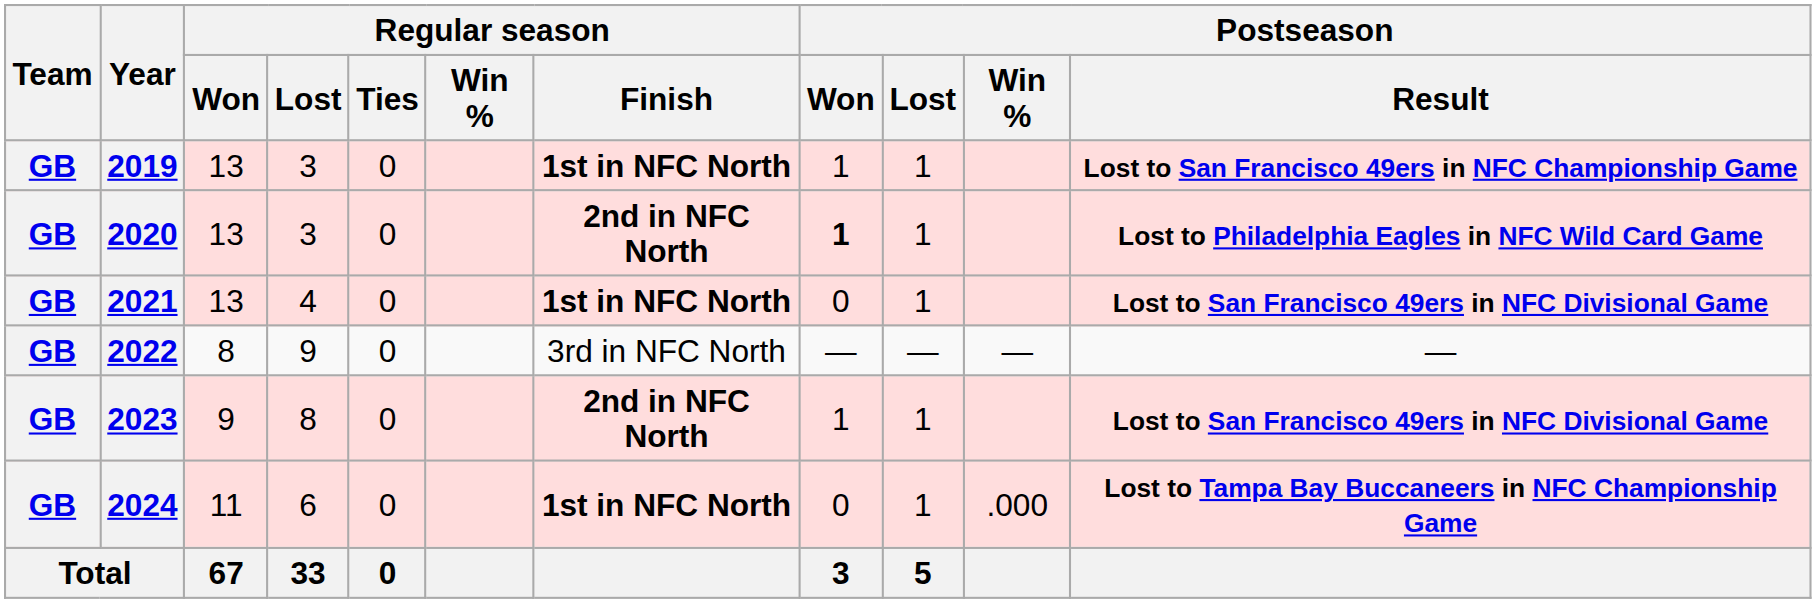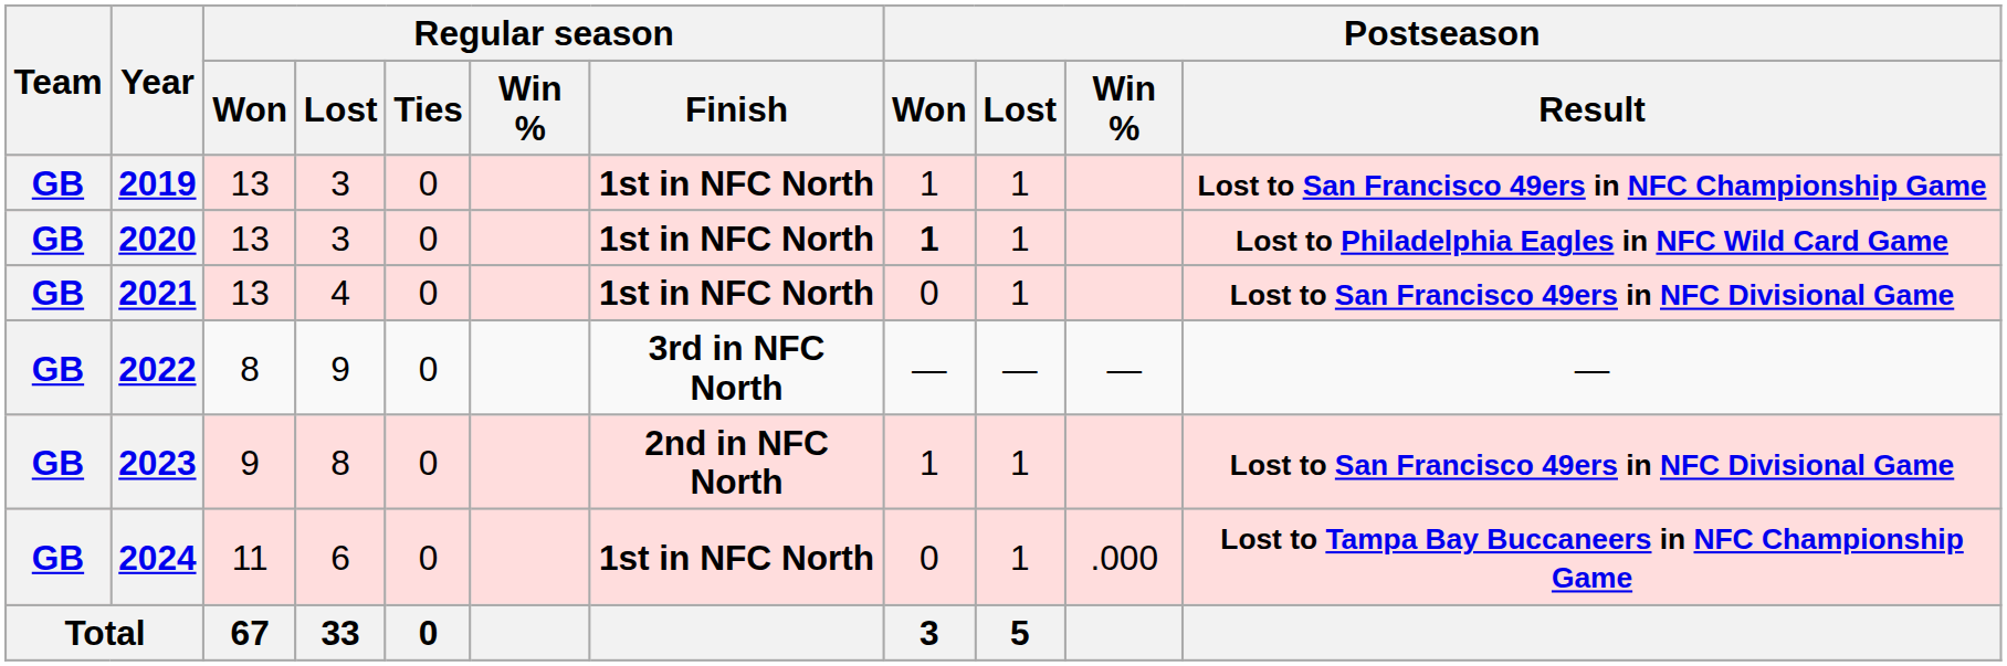2020 | Regular season / Finish: 2nd in NFC North -> 1st in NFC North
2022 | Regular season / Finish: normal -> bold
